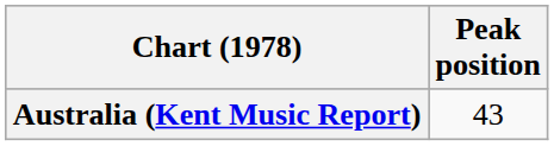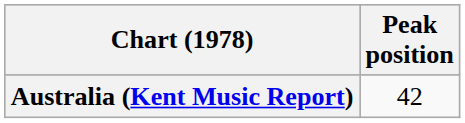Australia (Kent Music Report) | Peak position: 43 -> 42
